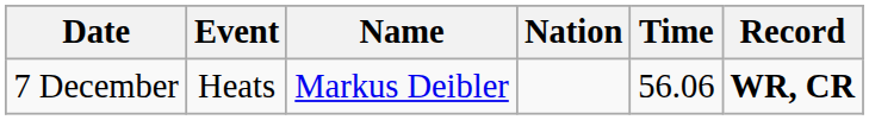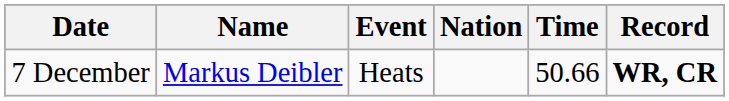columns swapped: Event <-> Name
7 December | Time: 56.06 -> 50.66
